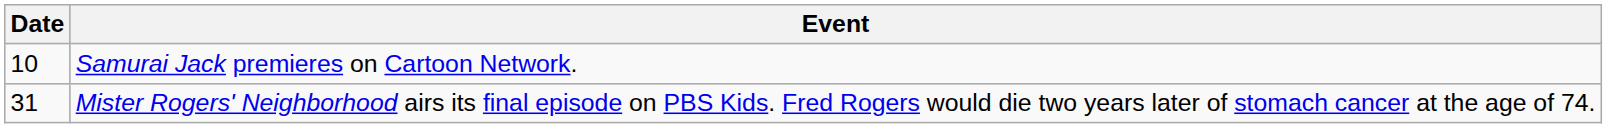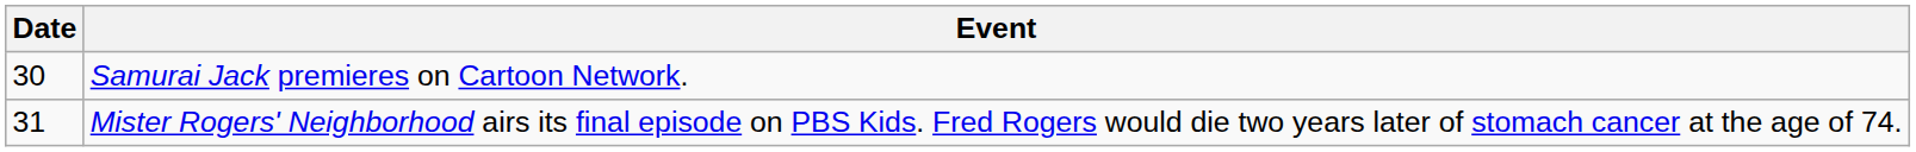Samurai Jack premieres on Cartoon Network. | Date: 10 -> 30
